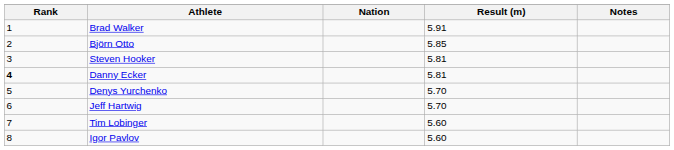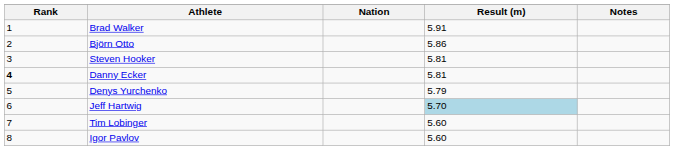Björn Otto | Result (m): 5.85 -> 5.86
Denys Yurchenko | Result (m): 5.70 -> 5.79
Jeff Hartwig | Result (m): no background -> lightblue background
